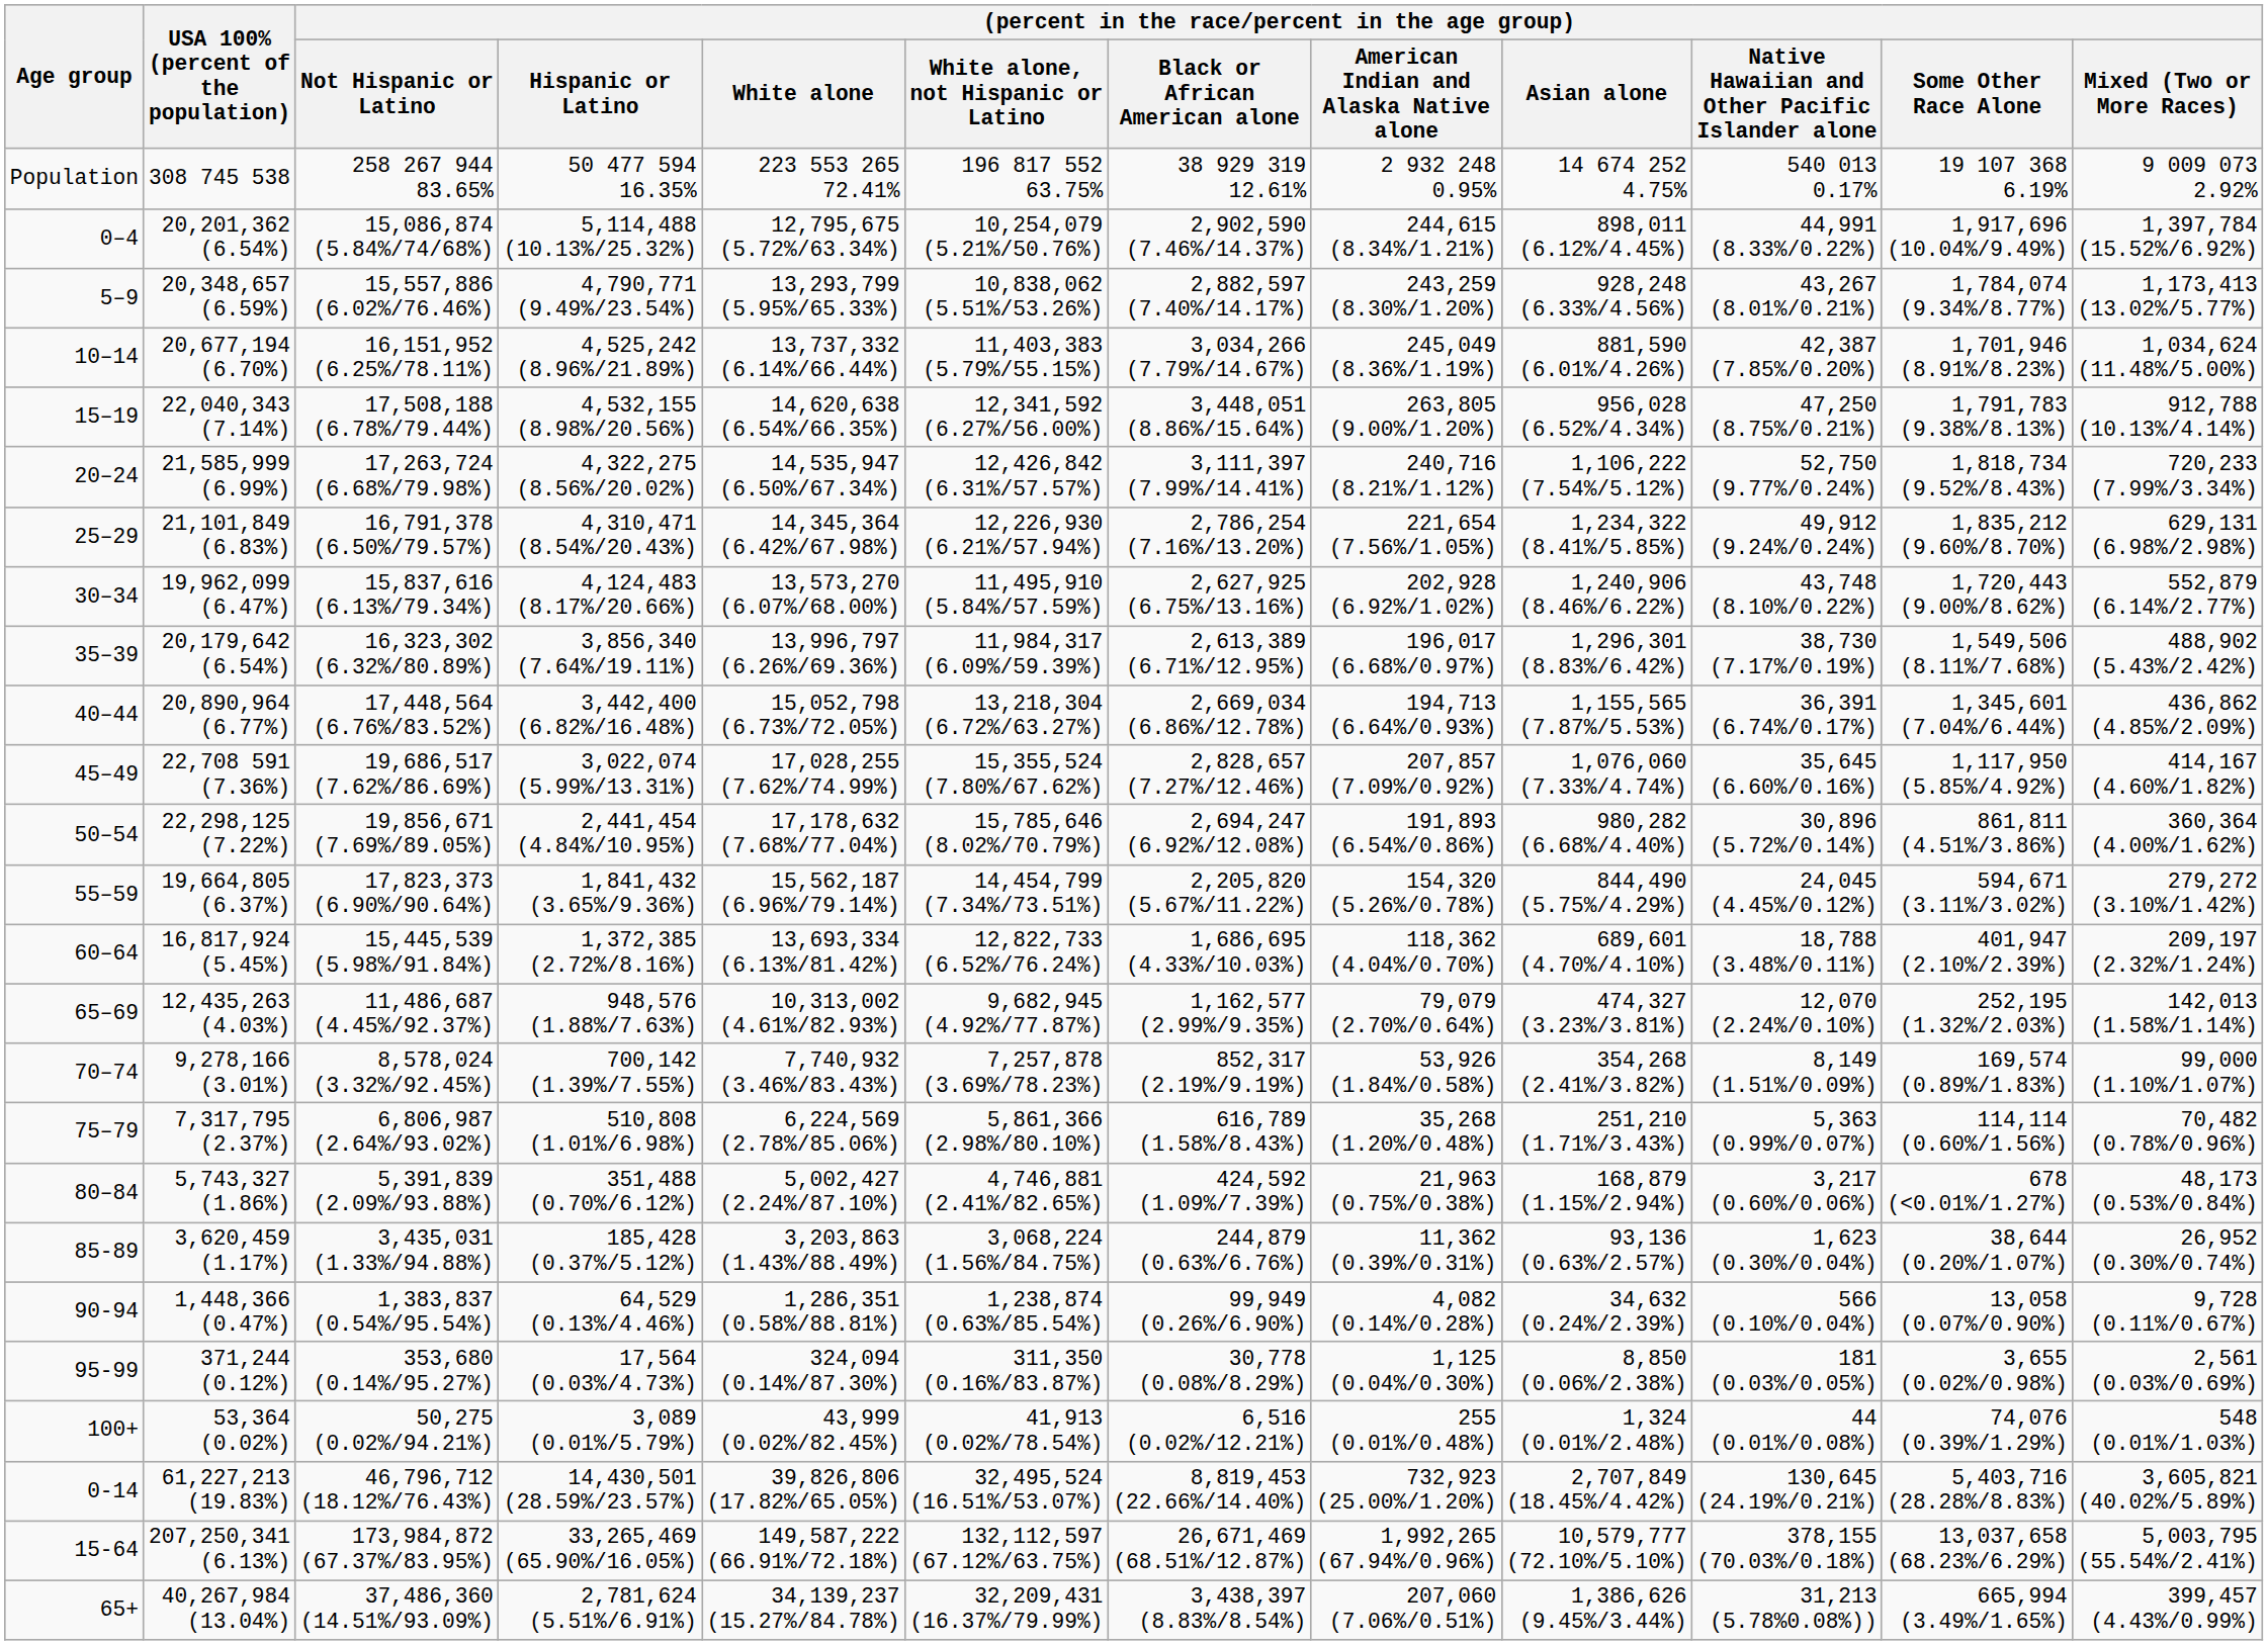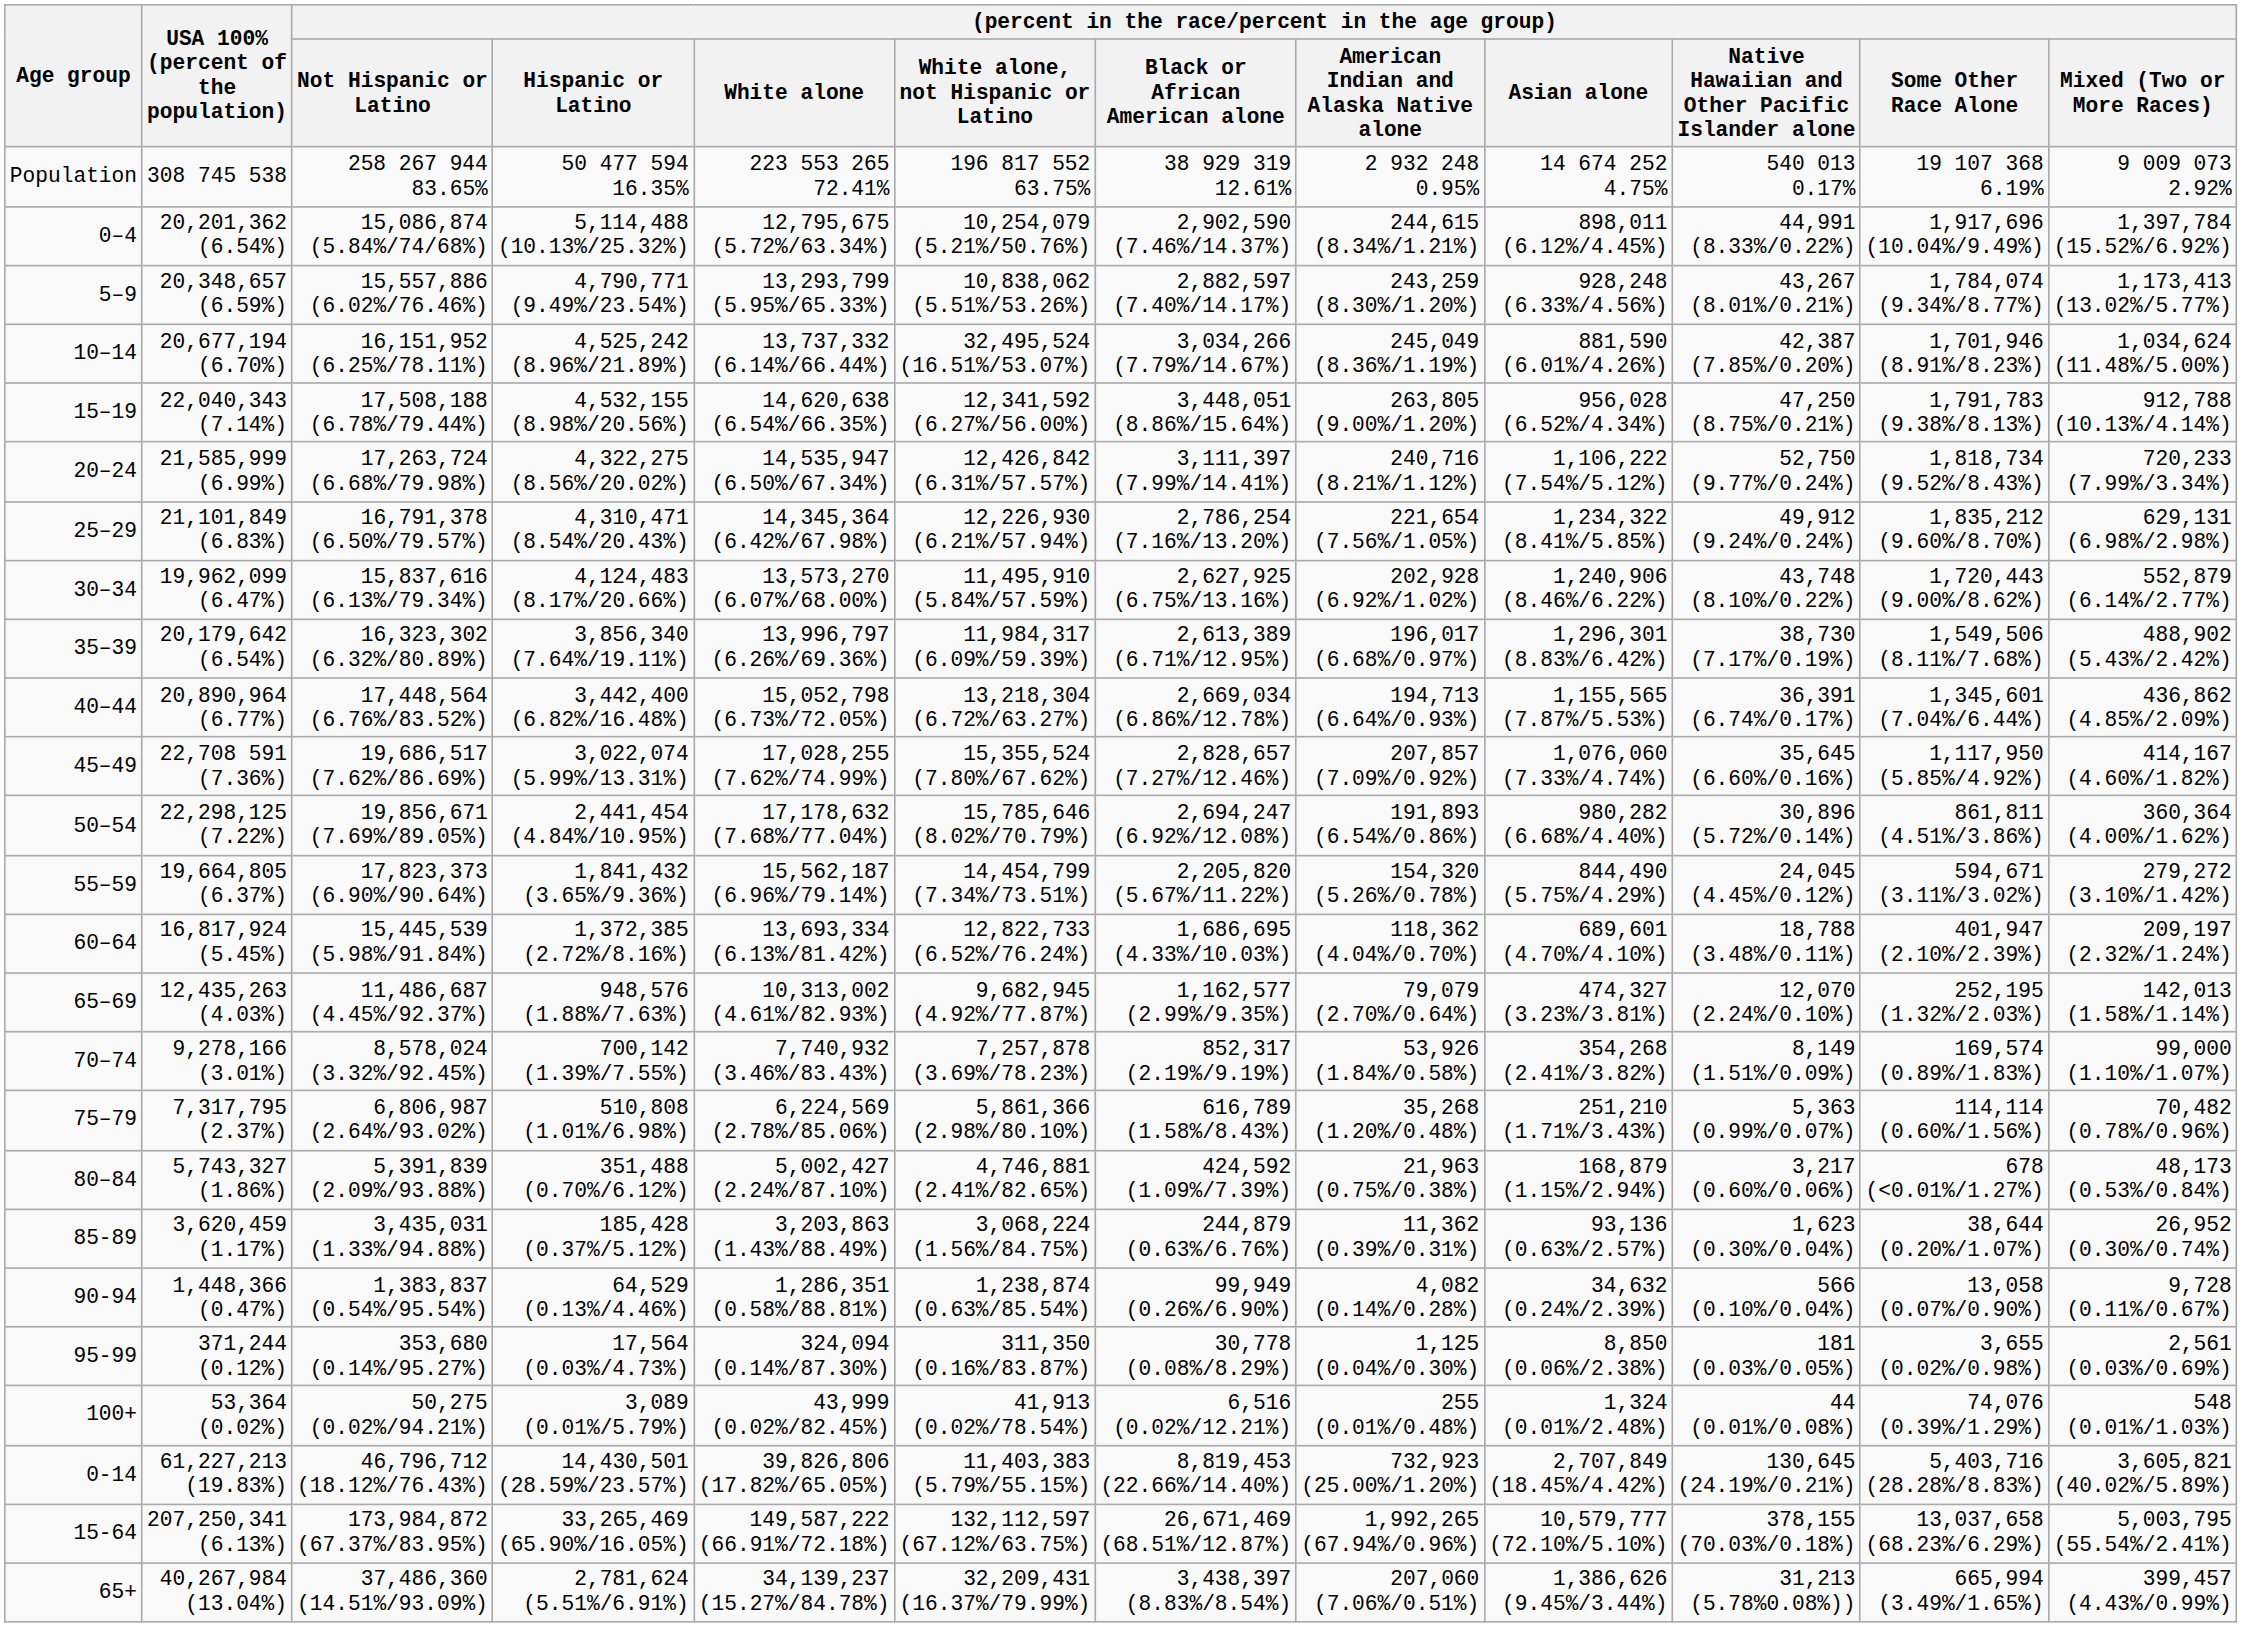10–14 | column 6: 11,403,383 (5.79%/55.15%) -> 32,495,524 (16.51%/53.07%)
0-14 | column 6: 32,495,524 (16.51%/53.07%) -> 11,403,383 (5.79%/55.15%)
